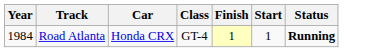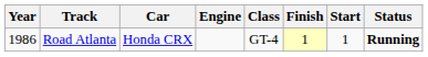+ column: Engine
Road Atlanta | Year: 1984 -> 1986
